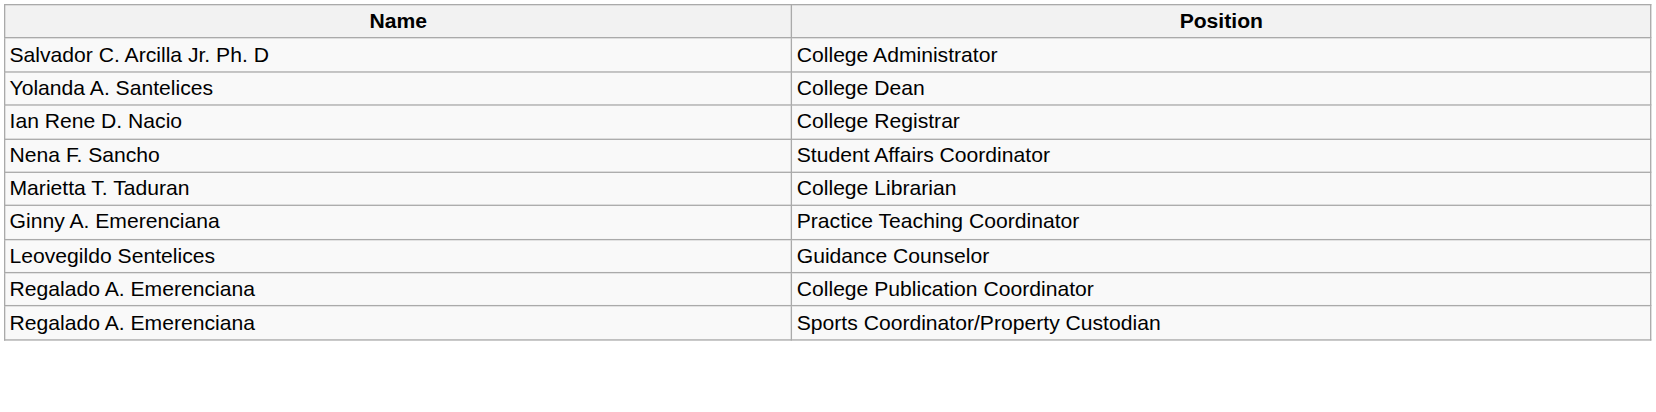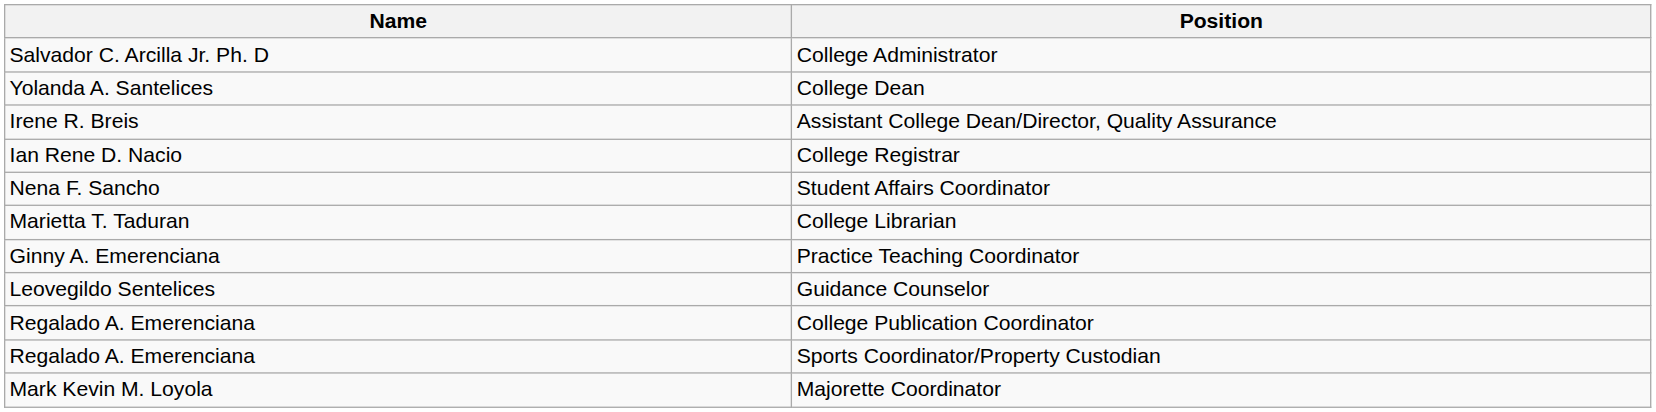+ row: Irene R. Breis | Assistant College Dean/Director, Quality Assurance
+ row: Mark Kevin M. Loyola | Majorette Coordinator
